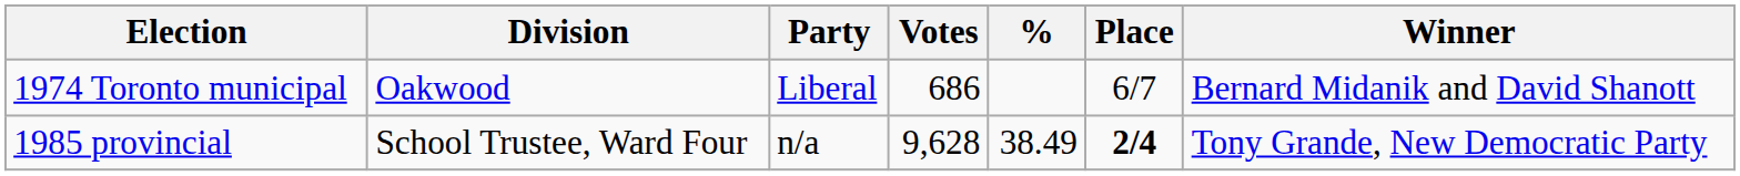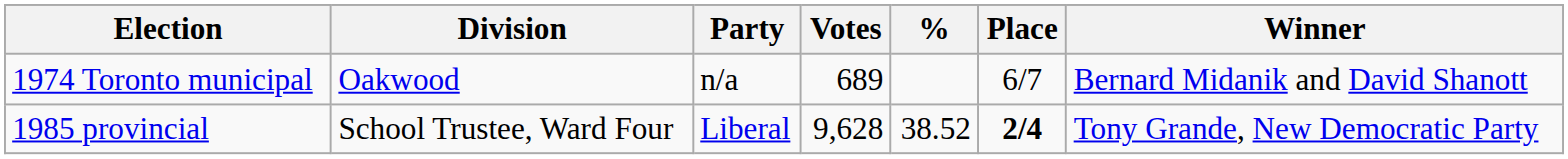1974 Toronto municipal | Party: Liberal -> n/a
1974 Toronto municipal | Votes: 686 -> 689
1985 provincial | Party: n/a -> Liberal
1985 provincial | %: 38.49 -> 38.52
